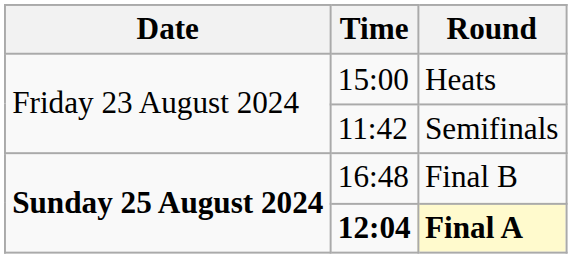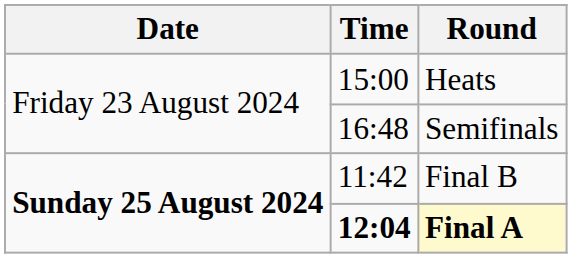Semifinals | Time: 11:42 -> 16:48
Final B | Time: 16:48 -> 11:42
